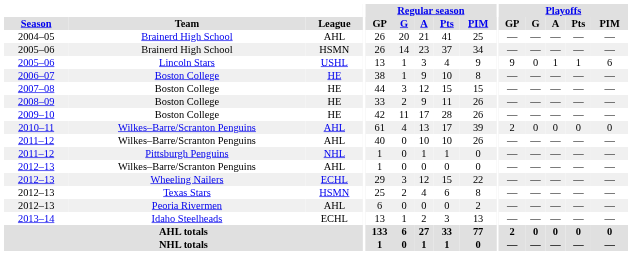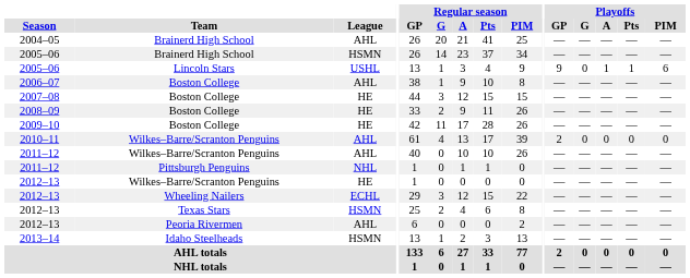2006–07 | League: HE -> AHL
2012–13 / Wilkes–Barre/Scranton Penguins | League: AHL -> HE
2013–14 | League: ECHL -> HSMN
